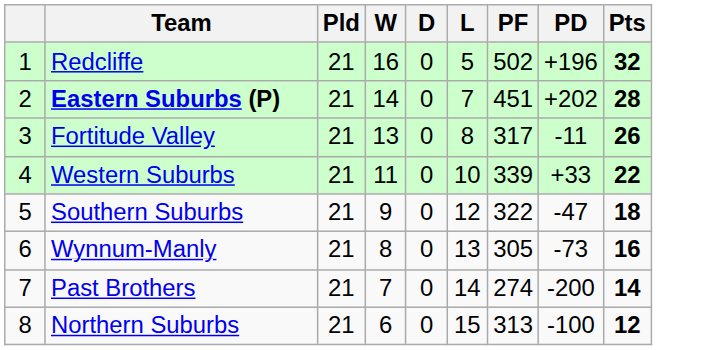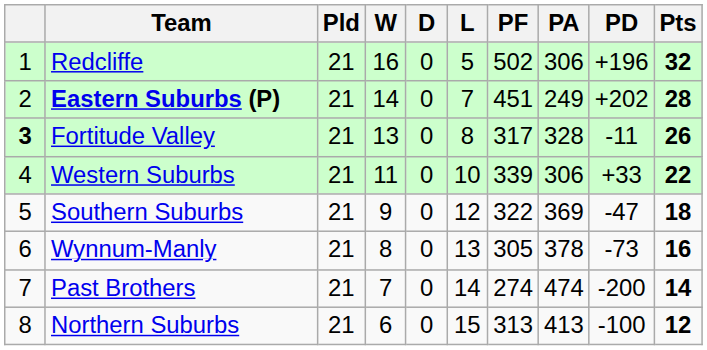+ column: PA | 306 | 249 | 328 | 306 | 369 | 378 | 474 | 413
Fortitude Valley | column 1: normal -> bold
